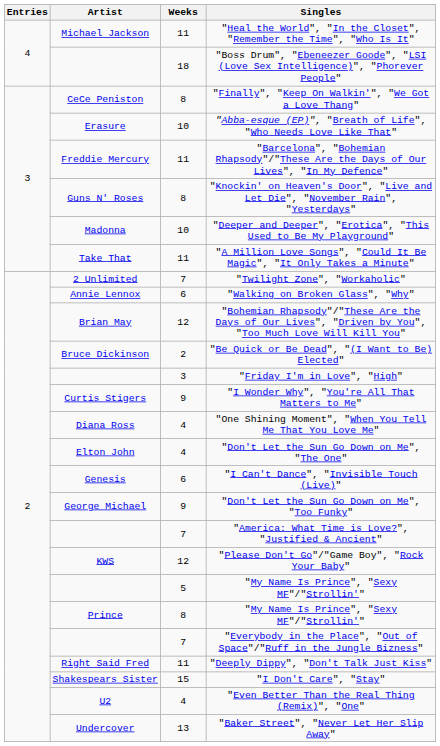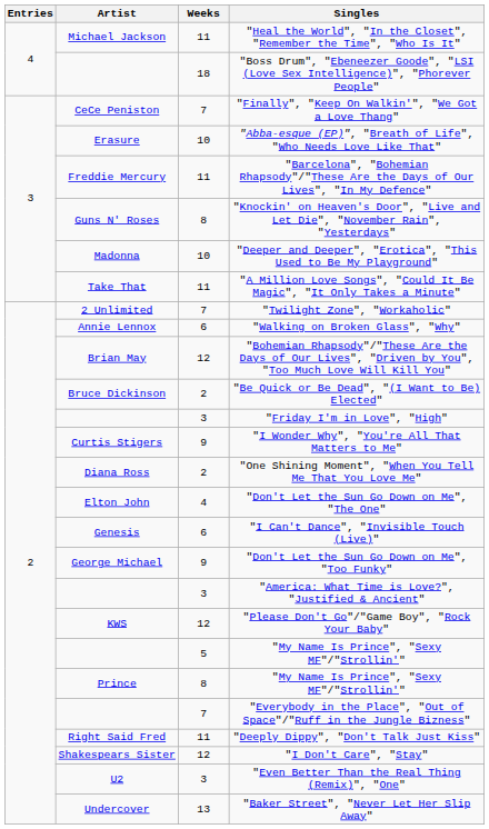"Finally", "Keep On Walkin'", "We Got a Love Thang" | Weeks: 8 -> 7
"One Shining Moment", "When You Tell Me That You Love Me" | Weeks: 4 -> 2
"America: What Time is Love?", "Justified & Ancient" | Weeks: 7 -> 3
"I Don't Care", "Stay" | Weeks: 15 -> 12
"Even Better Than the Real Thing (Remix)", "One" | Weeks: 4 -> 3
